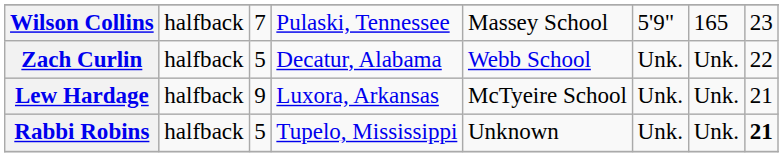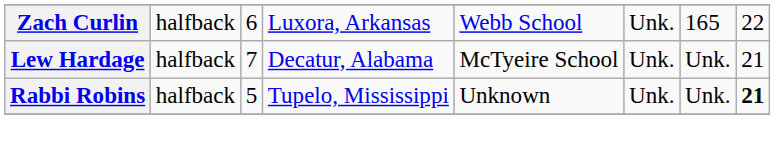- row: Wilson Collins | halfback | 7 | Pulaski, Tennessee | Massey School | 5'9" | 165 | 23
Zach Curlin | column 3: 5 -> 6
Zach Curlin | column 4: Decatur, Alabama -> Luxora, Arkansas
Zach Curlin | column 7: Unk. -> 165
Lew Hardage | column 3: 9 -> 7
Lew Hardage | column 4: Luxora, Arkansas -> Decatur, Alabama
